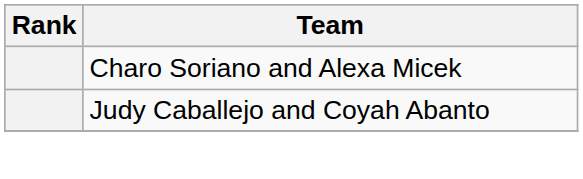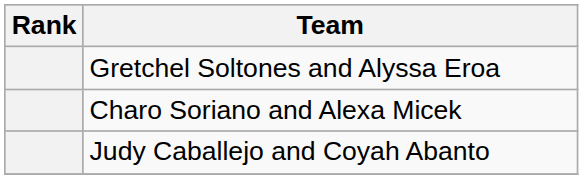+ row: Gretchel Soltones and Alyssa Eroa
